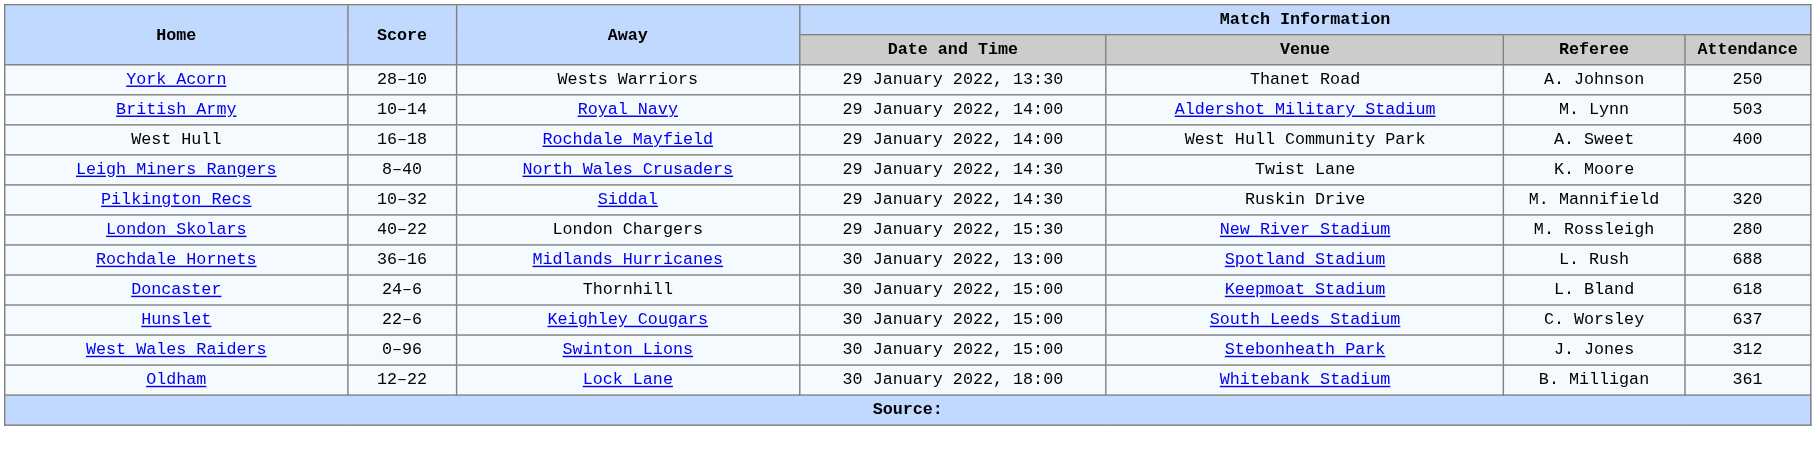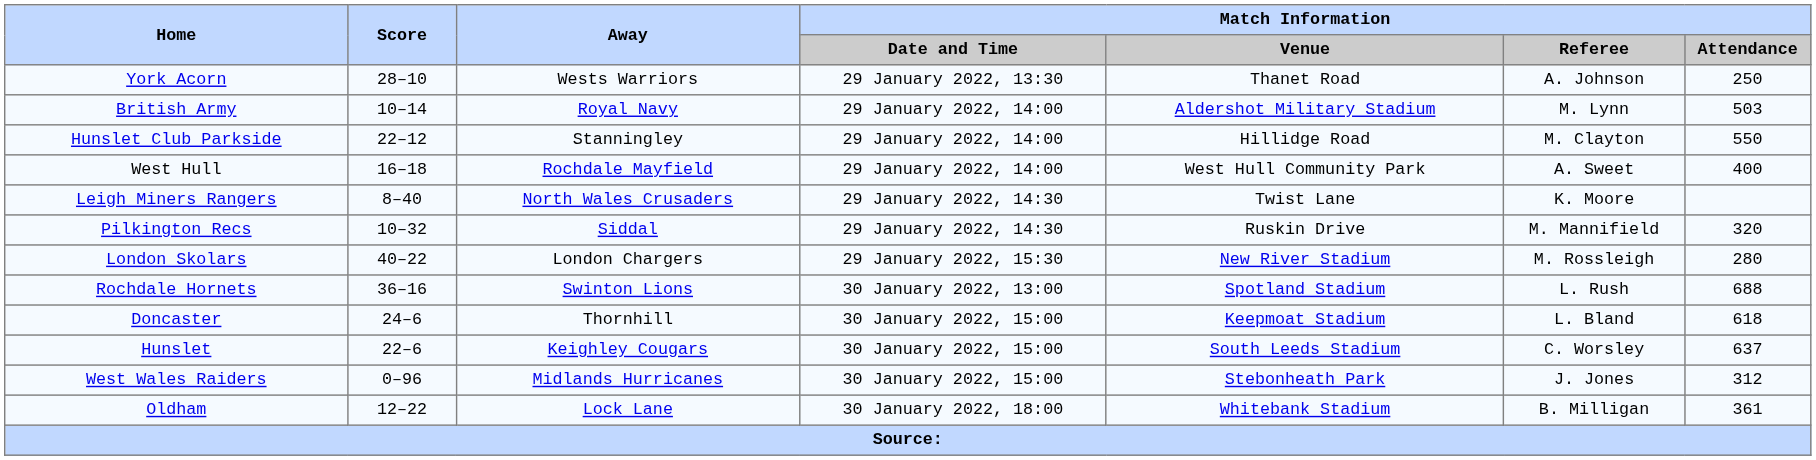+ row: Hunslet Club Parkside | 22–12 | Stanningley | 29 January 2022, 14:00 | Hillidge Road | M. Clayton | 550
Rochdale Hornets | Away: Midlands Hurricanes -> Swinton Lions
West Wales Raiders | Away: Swinton Lions -> Midlands Hurricanes
